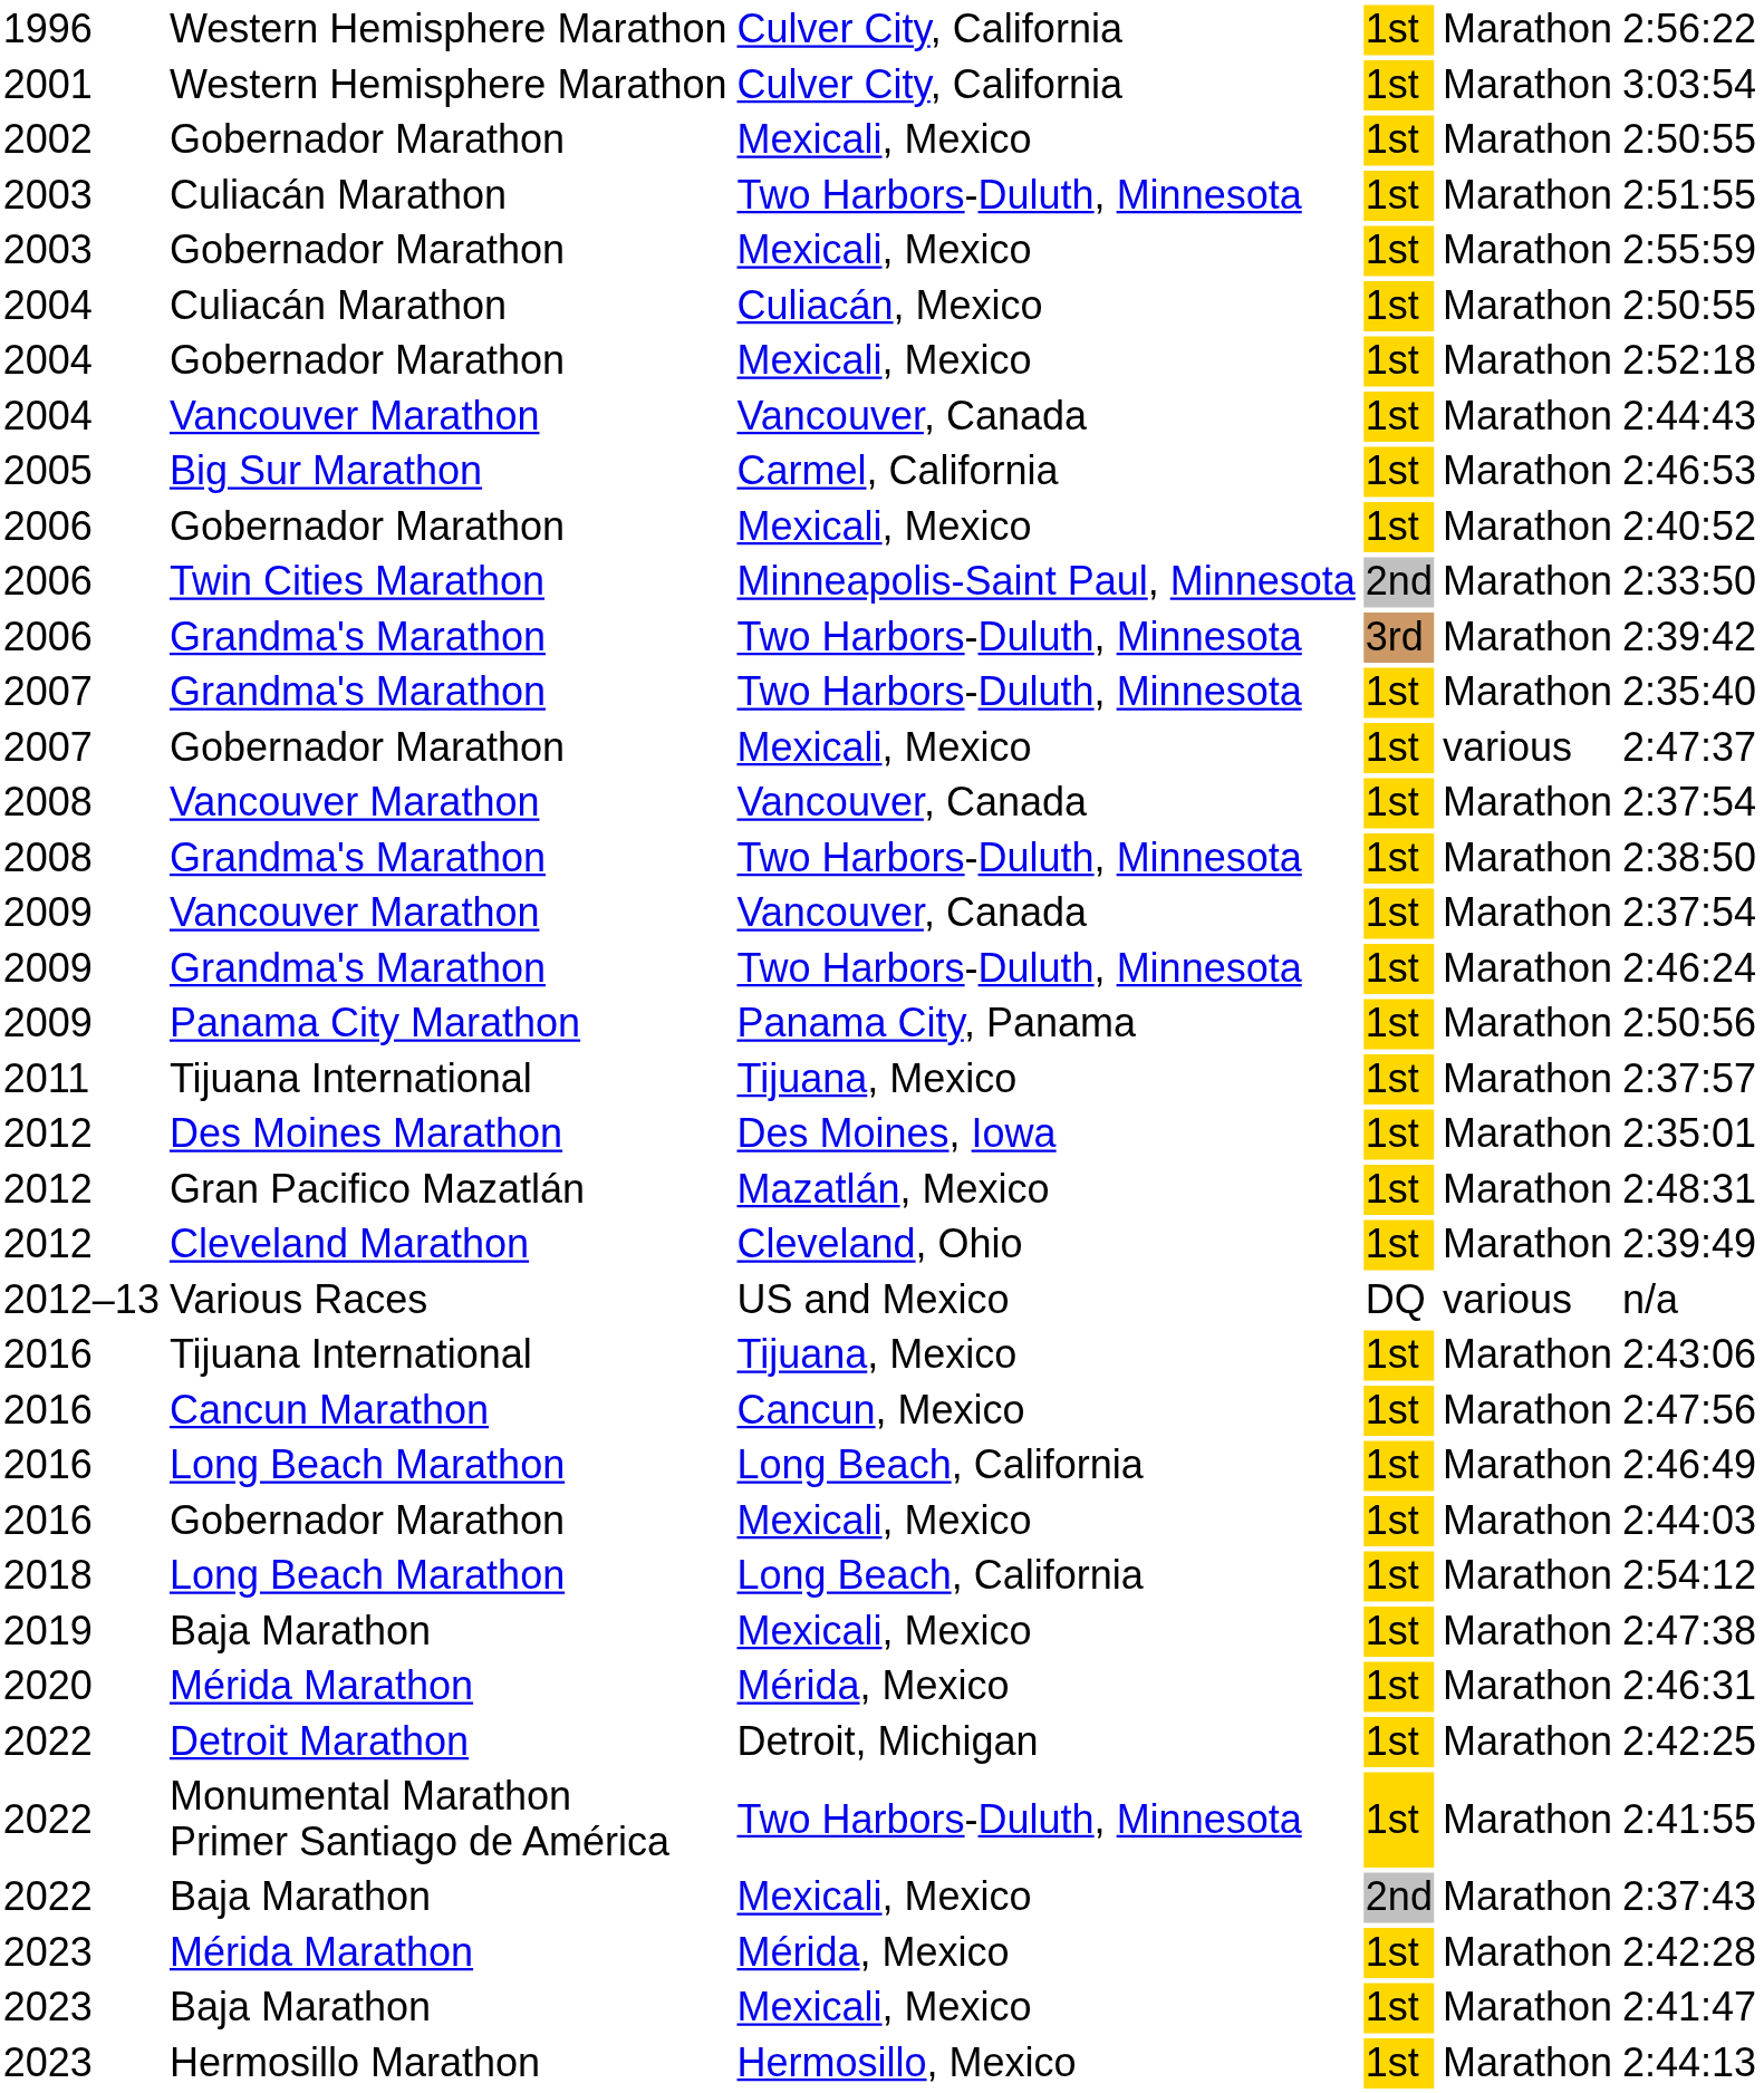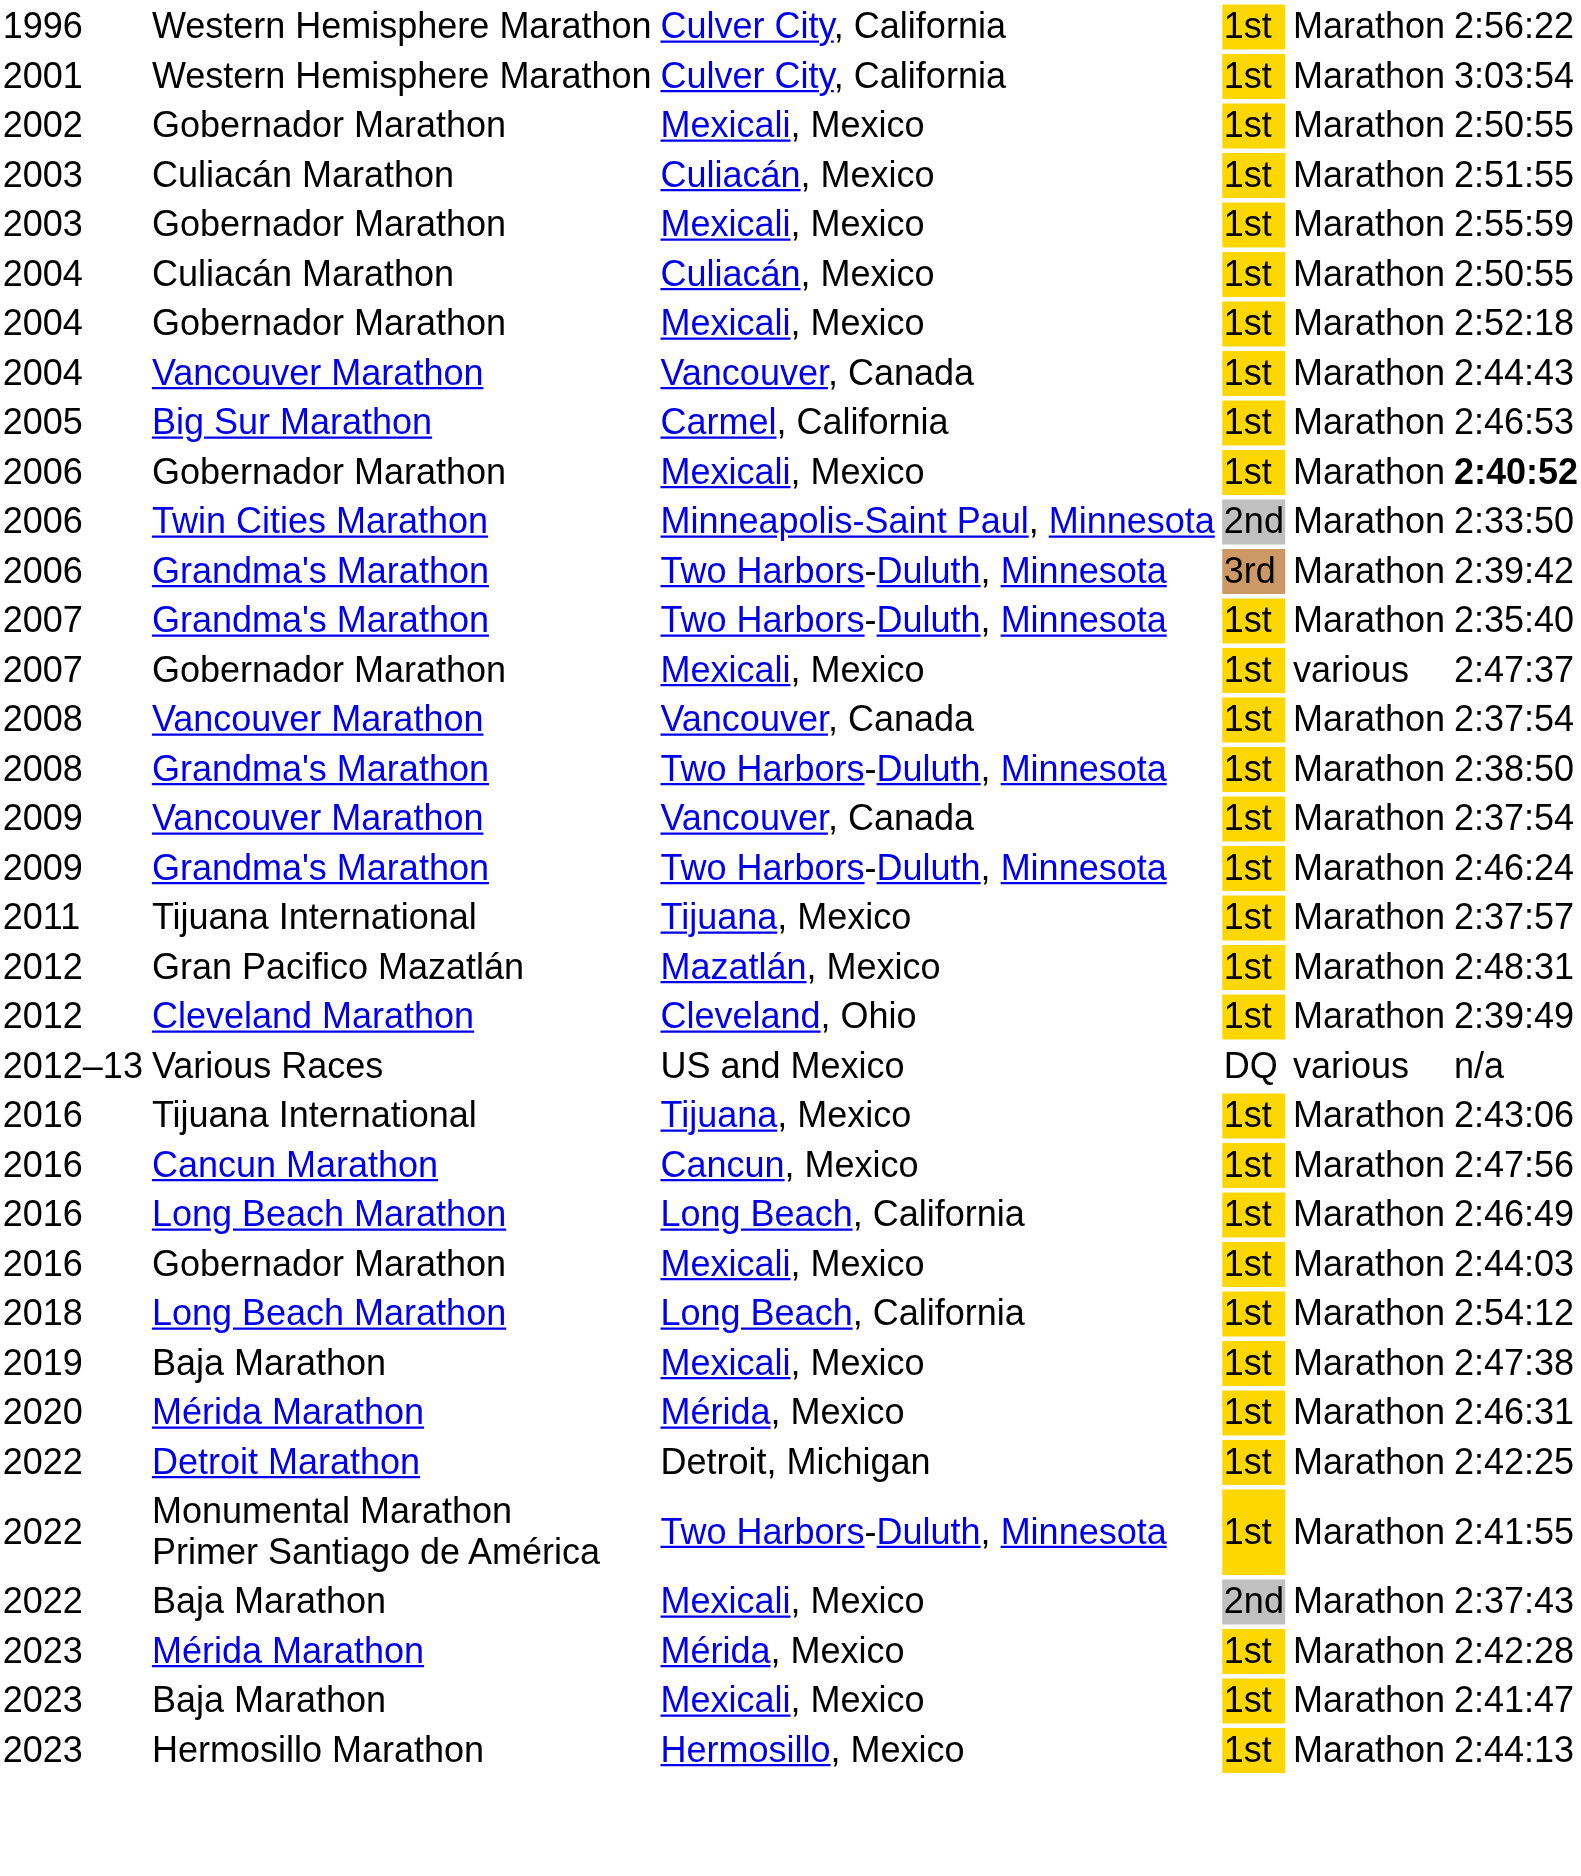2003 / Culiacán Marathon | column 3: Two Harbors-Duluth, Minnesota -> Culiacán, Mexico
2006 / Gobernador Marathon | column 6: normal -> bold
- row: 2009 | Panama City Marathon | Panama City, Panama | 1st | Marathon | 2:50:56
- row: 2012 | Des Moines Marathon | Des Moines, Iowa | 1st | Marathon | 2:35:01
